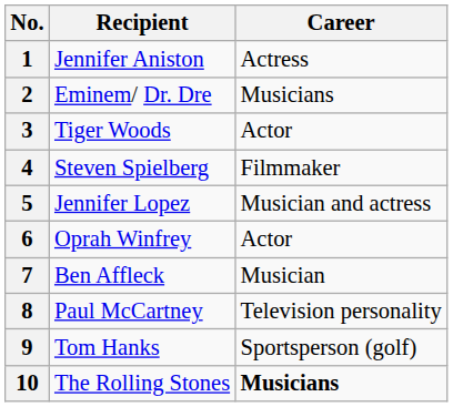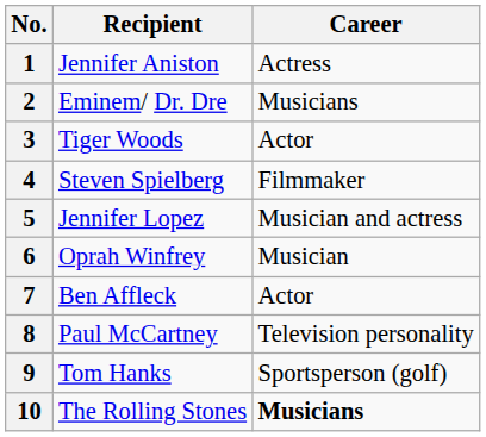6 | Career: Actor -> Musician
7 | Career: Musician -> Actor
